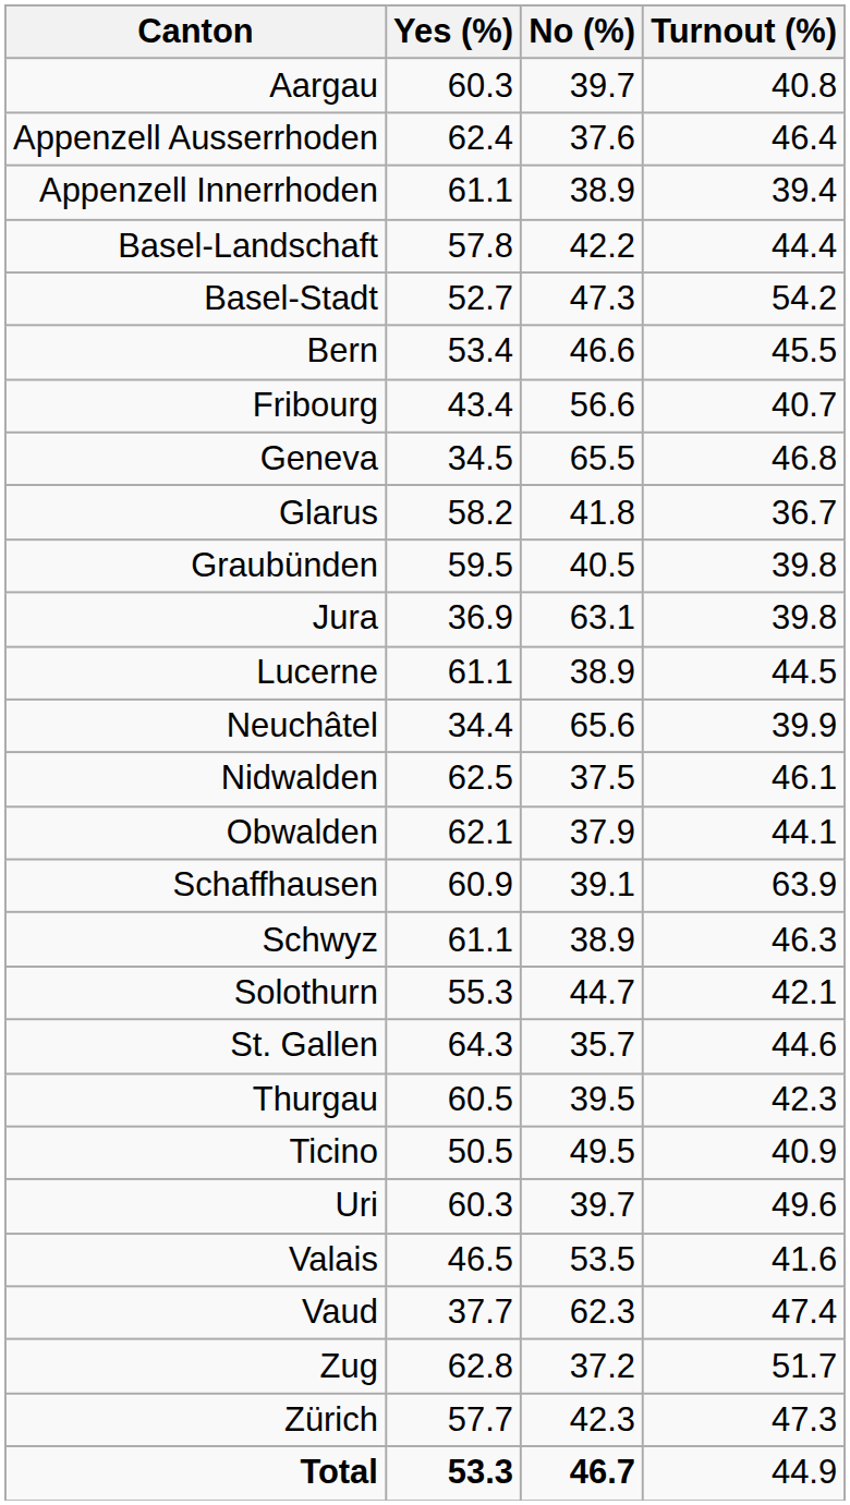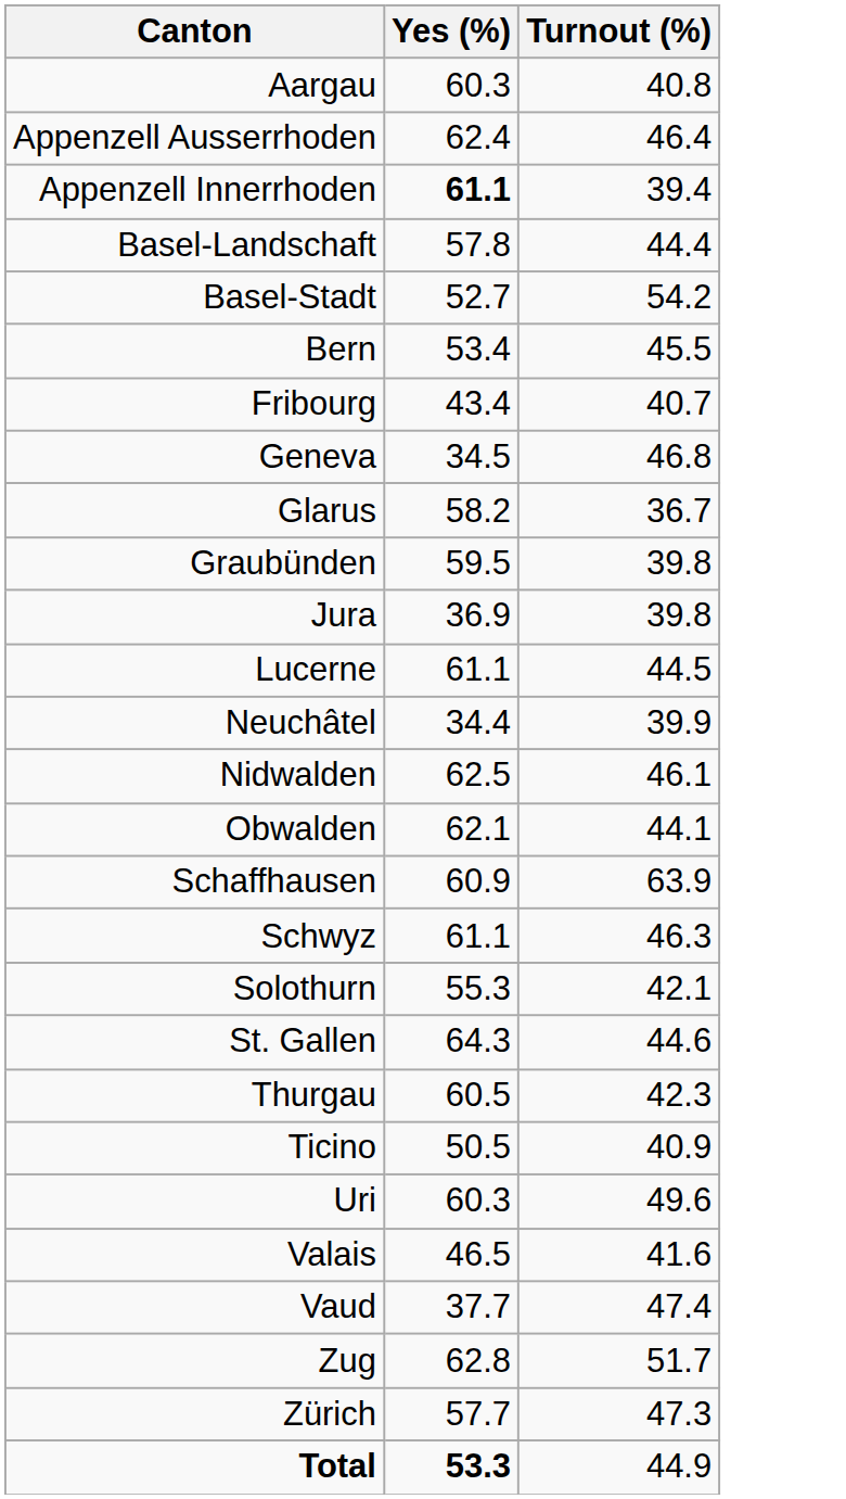- column: No (%) | 39.7 | 37.6 | 38.9 | 42.2 | 47.3 | 46.6 | 56.6 | 65.5 | 41.8 | 40.5 | 63.1 | 38.9 | 65.6 | 37.5 | 37.9 | 39.1 | 38.9 | 44.7 | 35.7 | 39.5 | 49.5 | 39.7 | 53.5 | 62.3 | 37.2 | 42.3 | 46.7
Appenzell Innerrhoden | Yes (%): normal -> bold
